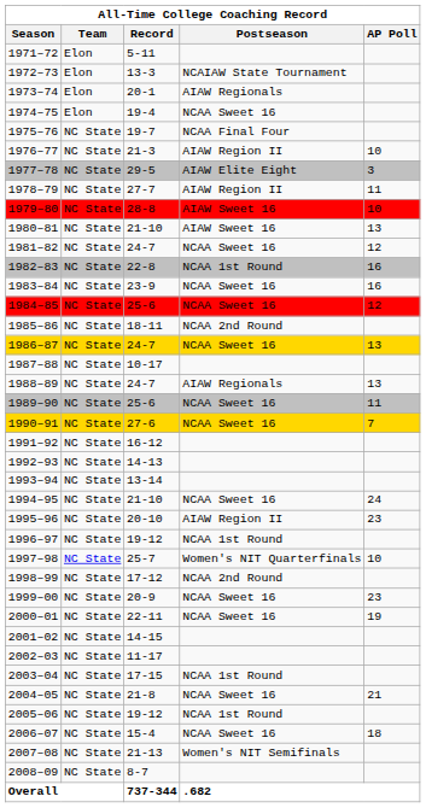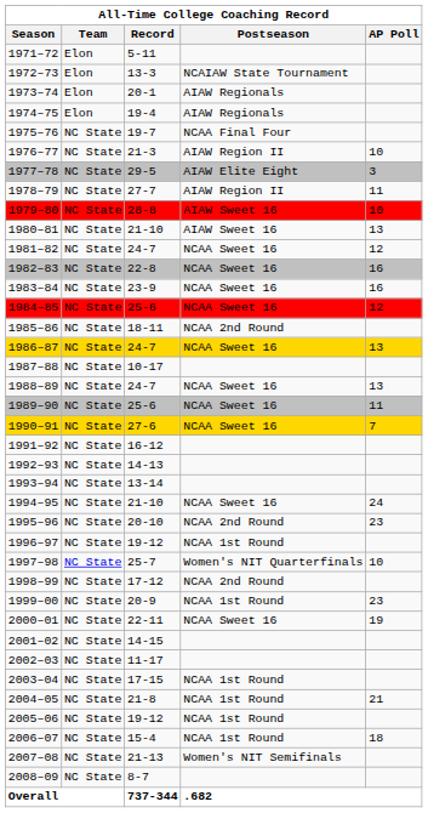1974–75 | Postseason: NCAA Sweet 16 -> AIAW Regionals
1982–83 | Postseason: NCAA 1st Round -> NCAA Sweet 16
1988–89 | Postseason: AIAW Regionals -> NCAA Sweet 16
1995–96 | Postseason: AIAW Region II -> NCAA 2nd Round
1999–00 | Postseason: NCAA Sweet 16 -> NCAA 1st Round
2004–05 | Postseason: NCAA Sweet 16 -> NCAA 1st Round
2006–07 | Postseason: NCAA Sweet 16 -> NCAA 1st Round
